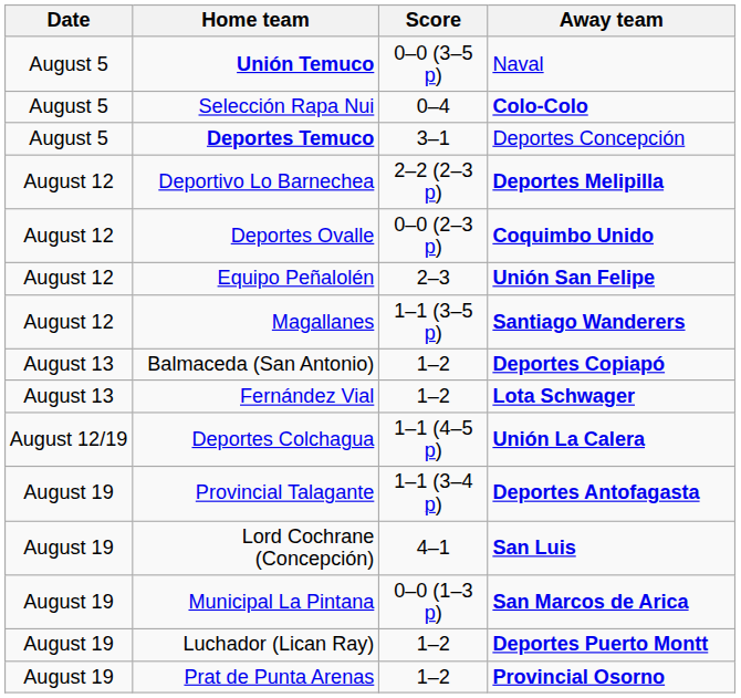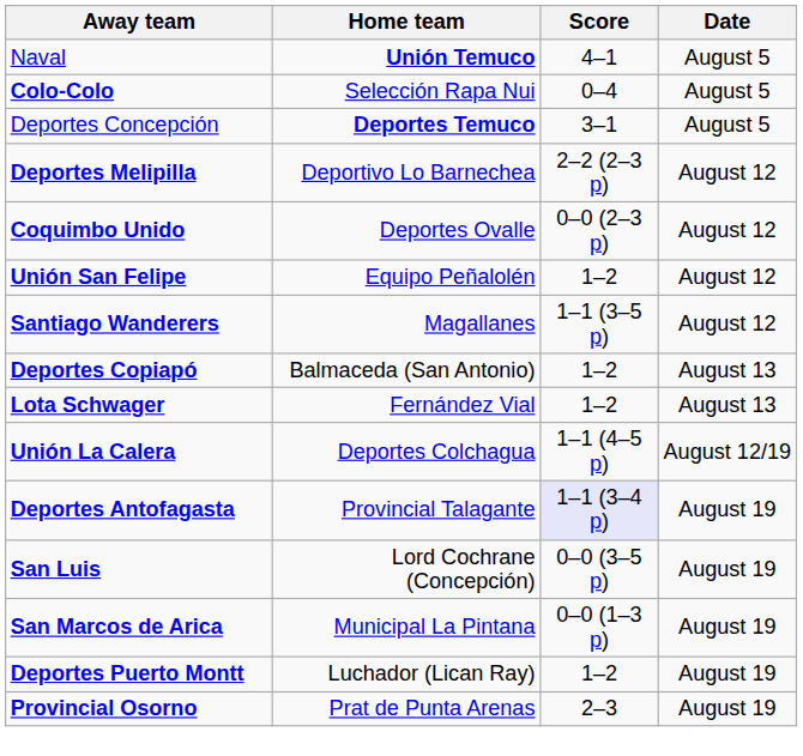columns swapped: Date <-> Away team
Unión Temuco | Score: 0–0 (3–5 p) -> 4–1
Equipo Peñalolén | Score: 2–3 -> 1–2
Provincial Talagante | Score: no background -> lavender background
Lord Cochrane (Concepción) | Score: 4–1 -> 0–0 (3–5 p)
Prat de Punta Arenas | Score: 1–2 -> 2–3
